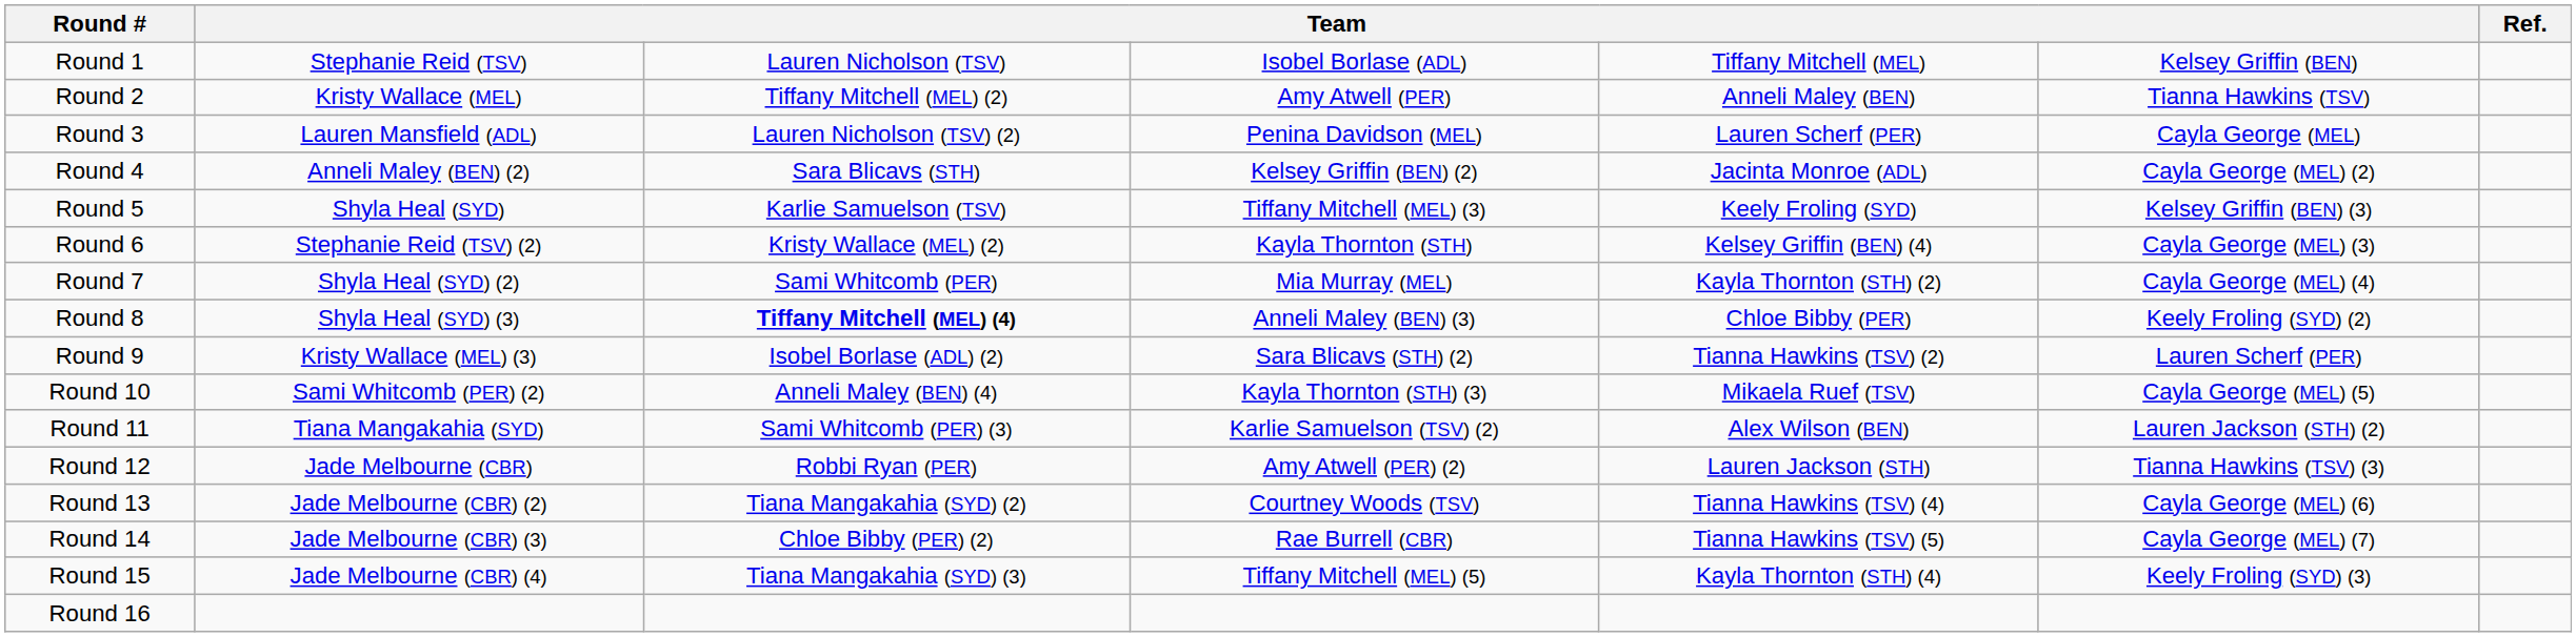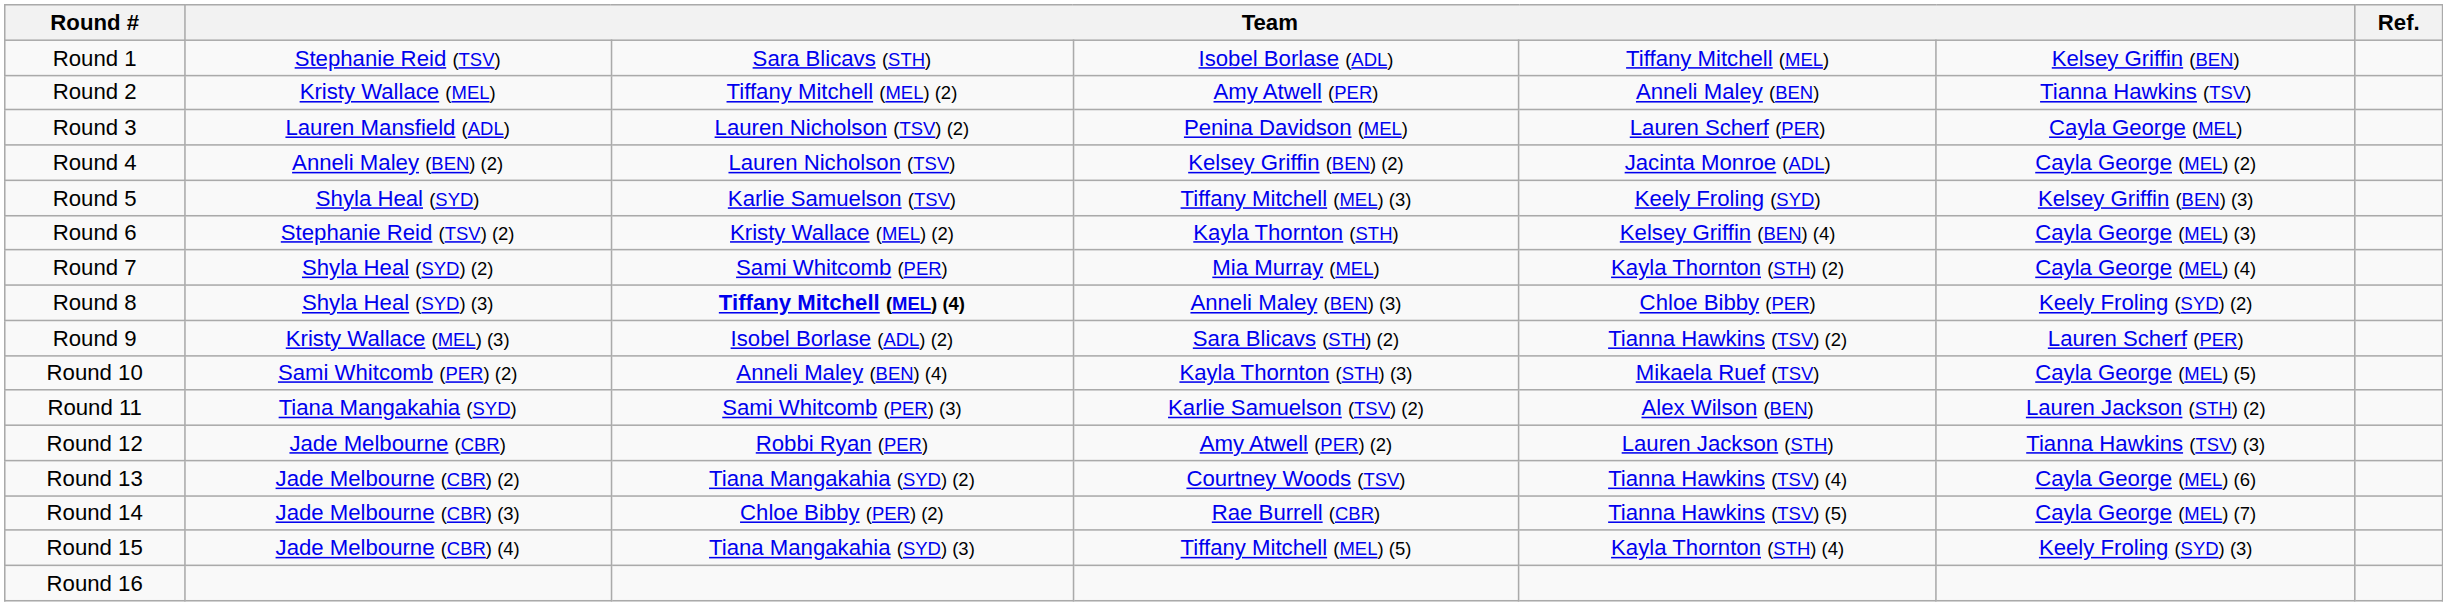Round 1 | column 3: Lauren Nicholson (TSV) -> Sara Blicavs (STH)
Round 4 | column 3: Sara Blicavs (STH) -> Lauren Nicholson (TSV)
